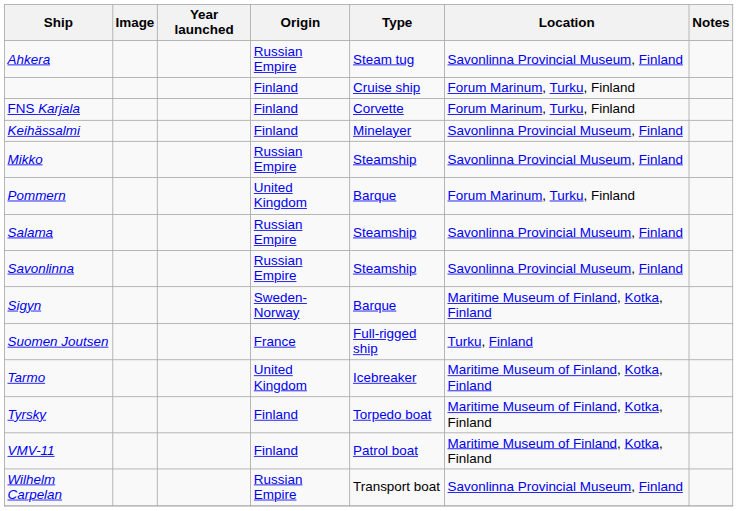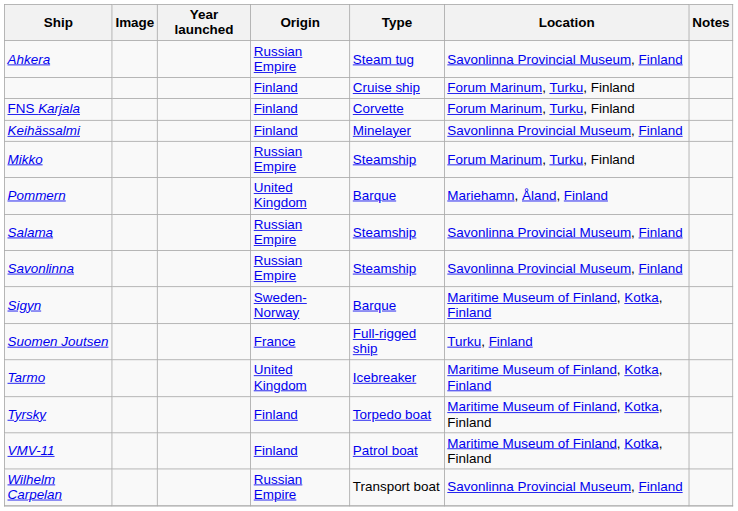Mikko | Location: Savonlinna Provincial Museum, Finland -> Forum Marinum, Turku, Finland
Pommern | Location: Forum Marinum, Turku, Finland -> Mariehamn, Åland, Finland
